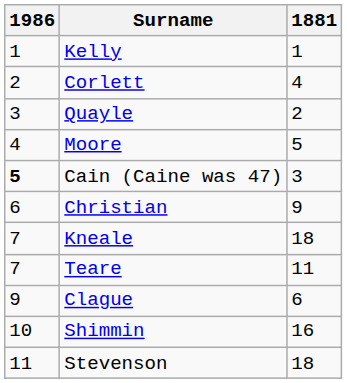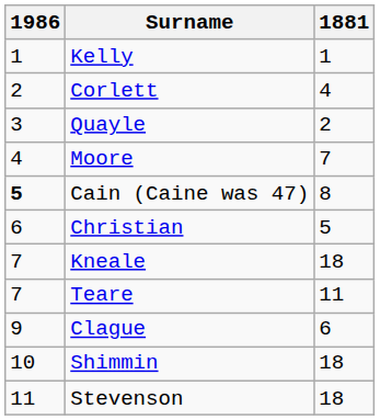Moore | 1881: 5 -> 7
Cain (Caine was 47) | 1881: 3 -> 8
Christian | 1881: 9 -> 5
Shimmin | 1881: 16 -> 18
